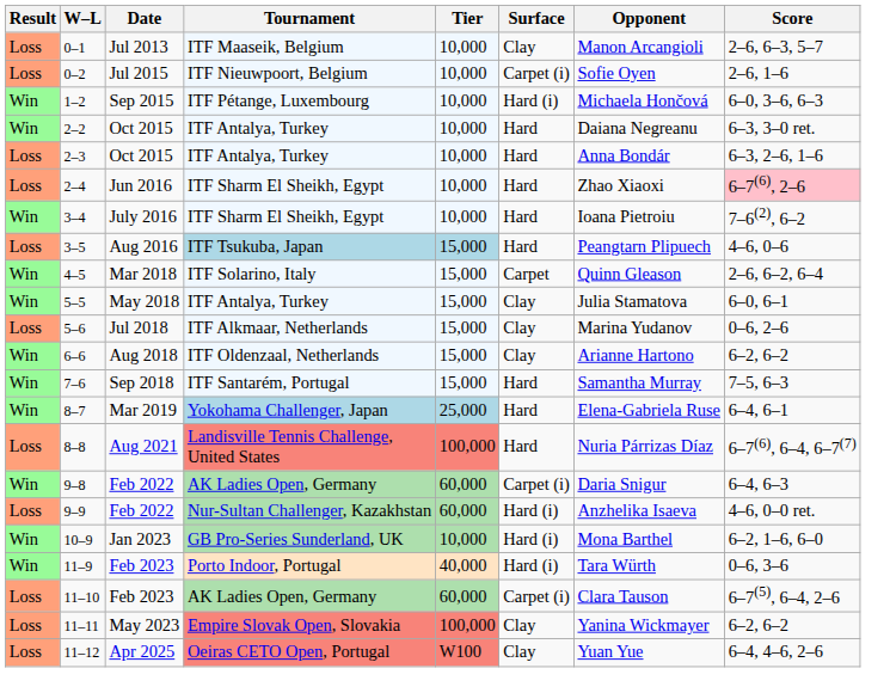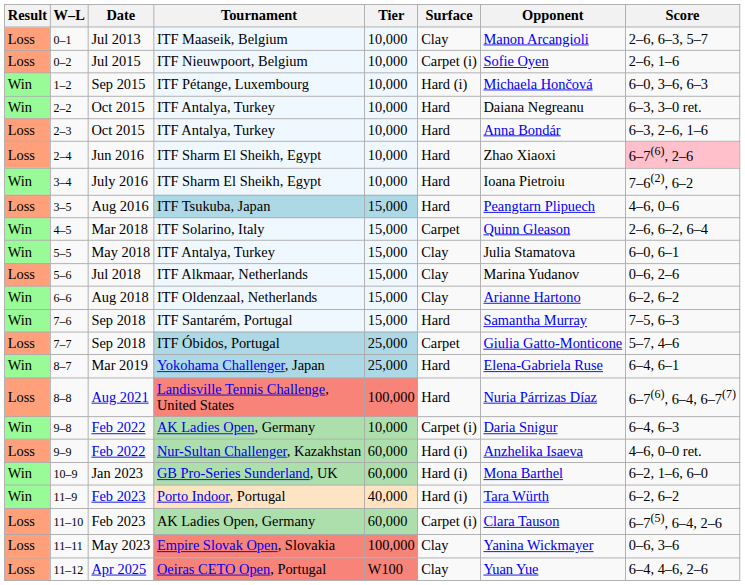+ row: Loss | 7–7 | Sep 2018 | ITF Óbidos, Portugal | 25,000 | Carpet | Giulia Gatto-Monticone | 5–7, 4–6
9–8 | Tier: 60,000 -> 10,000
10–9 | Tier: 10,000 -> 60,000
11–9 | Score: 0–6, 3–6 -> 6–2, 6–2
11–11 | Score: 6–2, 6–2 -> 0–6, 3–6
